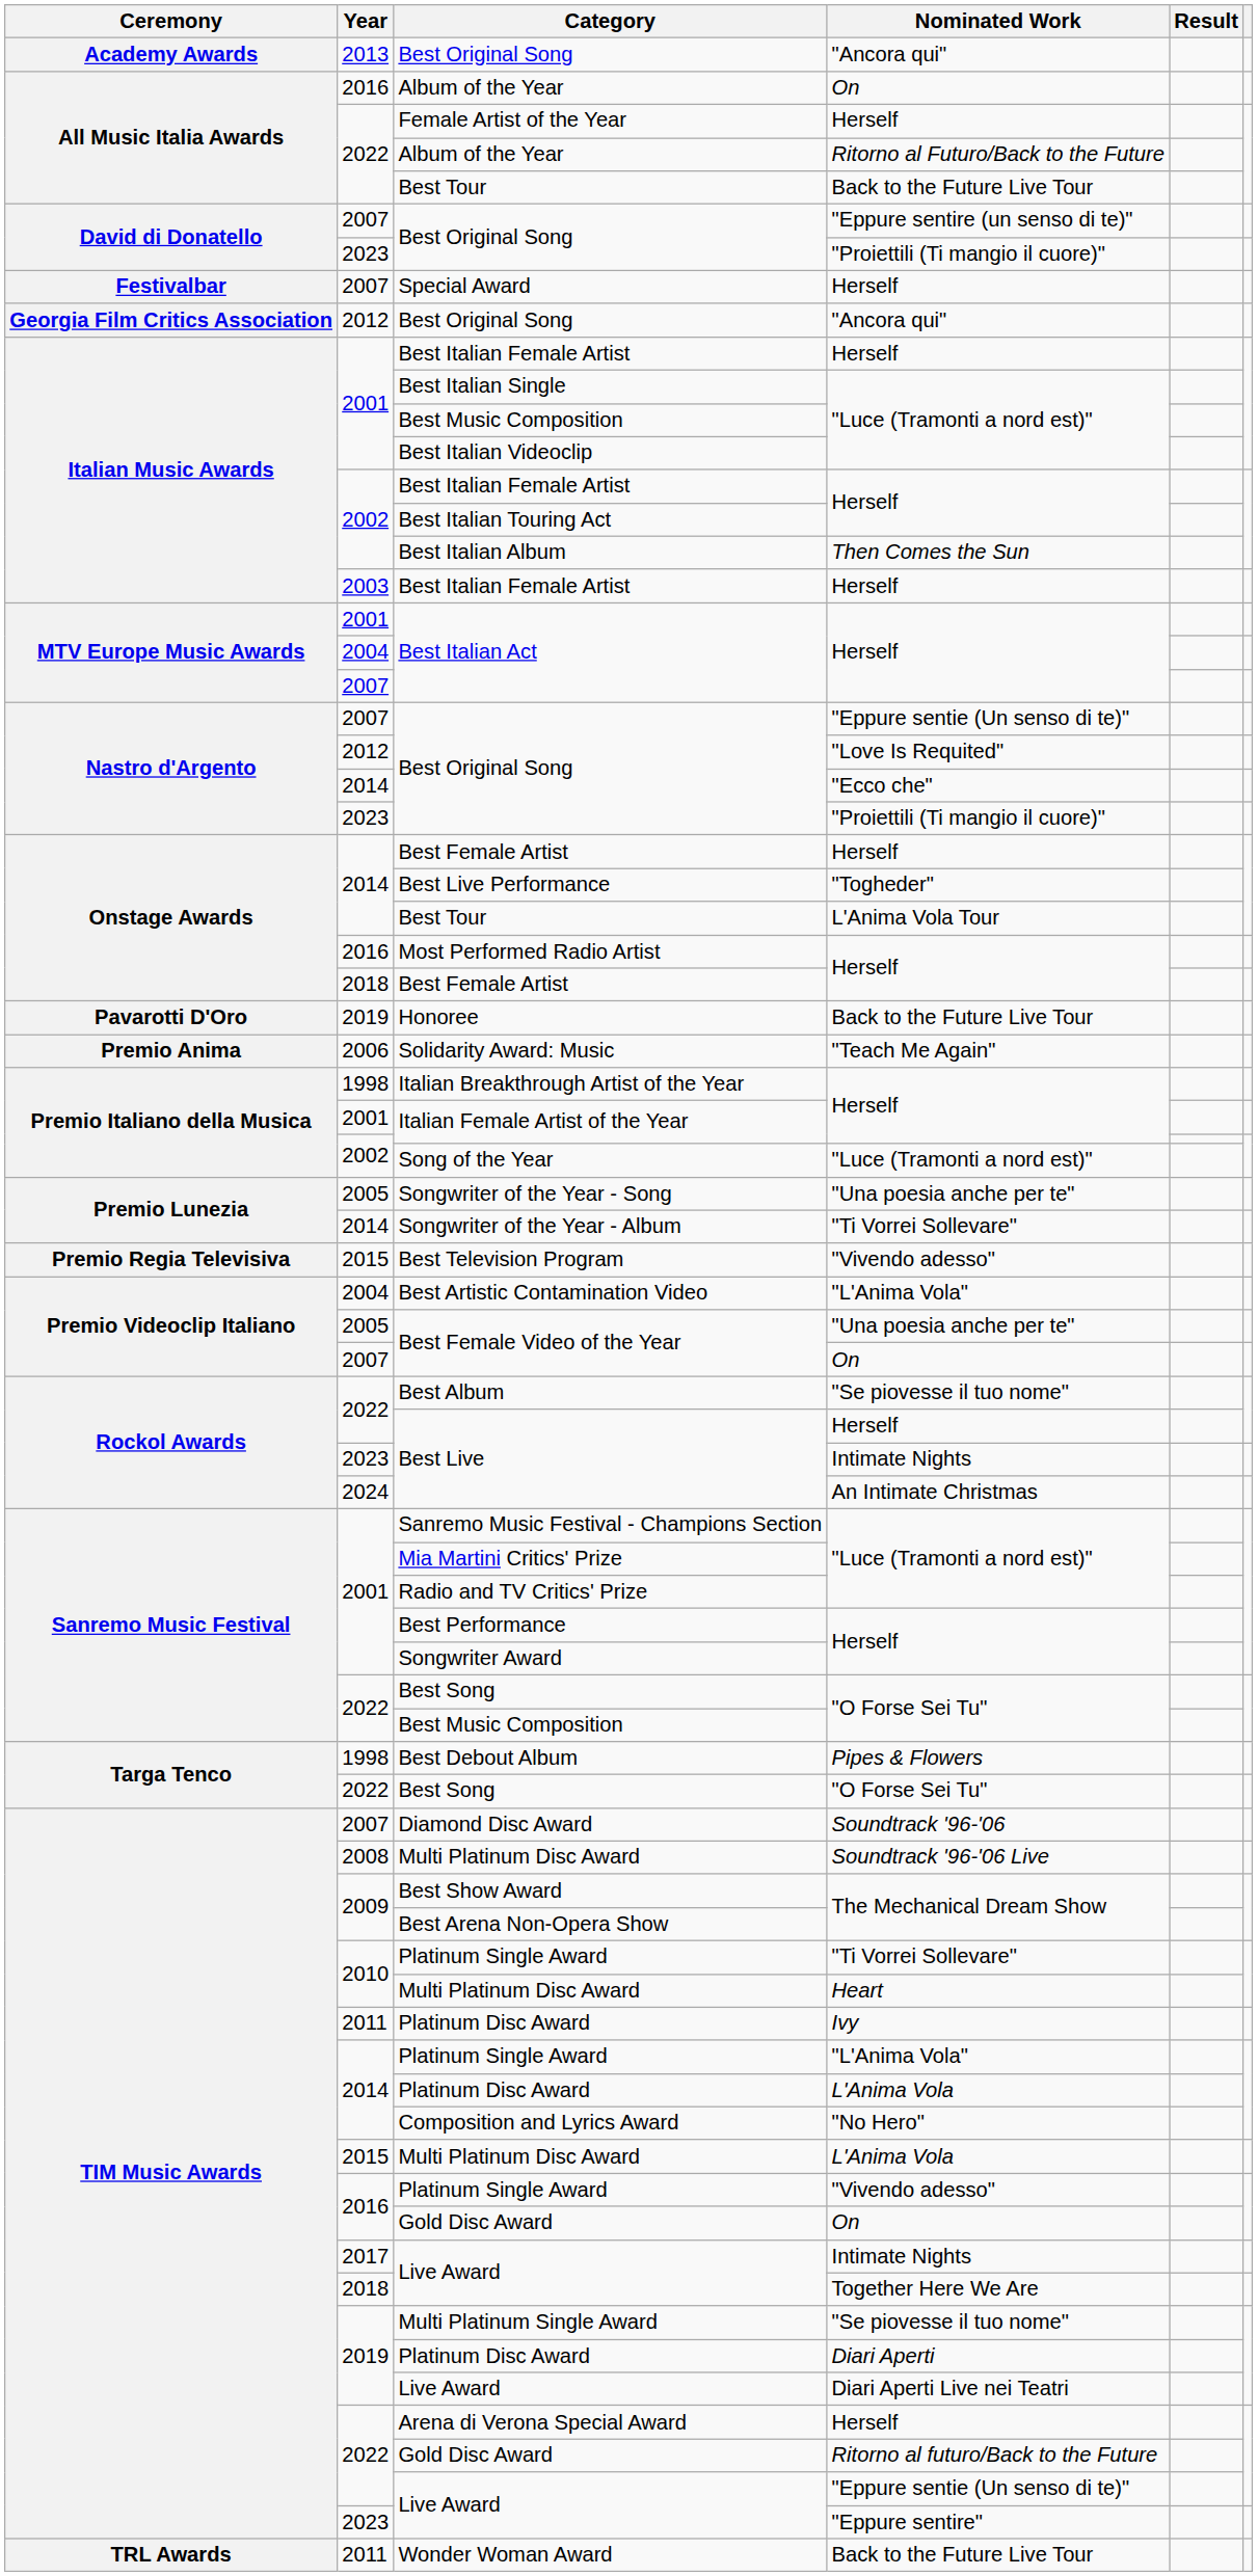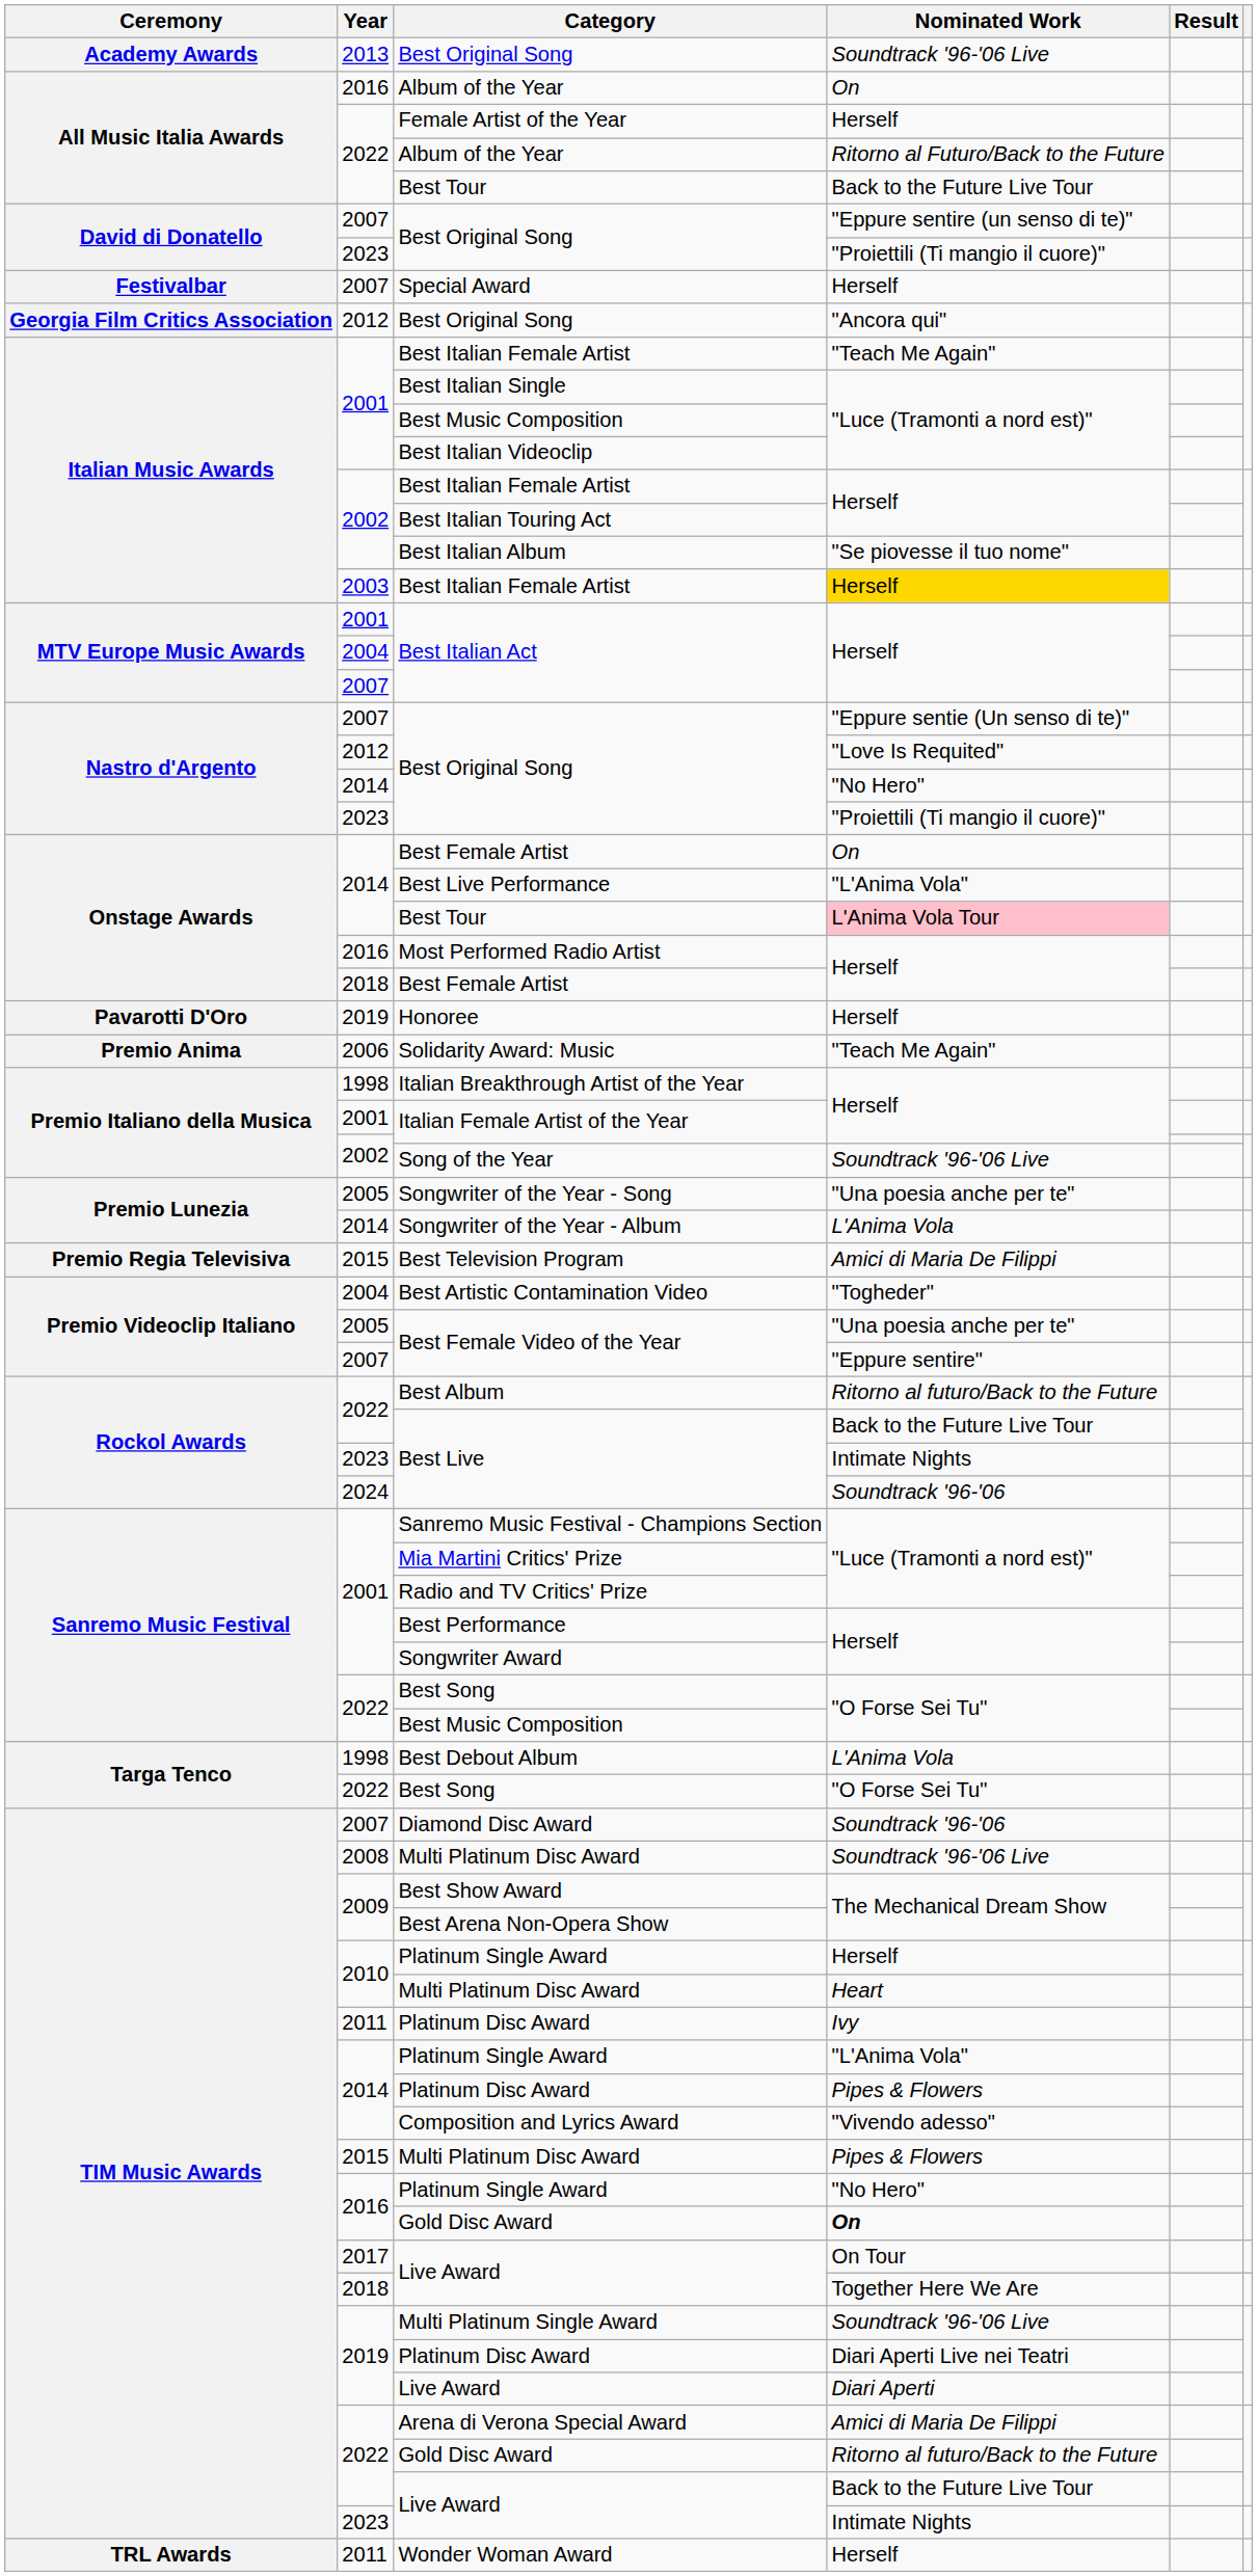2013 / Best Original Song | Nominated Work: "Ancora qui" -> Soundtrack '96-'06 Live
2001 / Best Italian Female Artist | Nominated Work: Herself -> "Teach Me Again"
Best Italian Album | Nominated Work: Then Comes the Sun -> "Se piovesse il tuo nome"
2003 / Best Italian Female Artist | Nominated Work: no background -> gold background
2014 / Best Original Song | Nominated Work: "Ecco che" -> "No Hero"
2014 / Best Female Artist | Nominated Work: Herself -> On
Best Live Performance | Nominated Work: "Togheder" -> "L'Anima Vola"
2014 / Best Tour | Nominated Work: no background -> pink background
Honoree | Nominated Work: Back to the Future Live Tour -> Herself
Song of the Year | Nominated Work: "Luce (Tramonti a nord est)" -> Soundtrack '96-'06 Live
Songwriter of the Year - Album | Nominated Work: "Ti Vorrei Sollevare" -> L'Anima Vola
Best Television Program | Nominated Work: "Vivendo adesso" -> Amici di Maria De Filippi
Best Artistic Contamination Video | Nominated Work: "L'Anima Vola" -> "Togheder"
2007 / Best Female Video of the Year | Nominated Work: On -> "Eppure sentire"
Best Album | Nominated Work: "Se piovesse il tuo nome" -> Ritorno al futuro/Back to the Future
2022 / Best Live | Nominated Work: Herself -> Back to the Future Live Tour
2024 / Best Live | Nominated Work: An Intimate Christmas -> Soundtrack '96-'06
Best Debout Album | Nominated Work: Pipes & Flowers -> L'Anima Vola
2010 / Platinum Single Award | Nominated Work: "Ti Vorrei Sollevare" -> Herself
2014 / Platinum Disc Award | Nominated Work: L'Anima Vola -> Pipes & Flowers
Composition and Lyrics Award | Nominated Work: "No Hero" -> "Vivendo adesso"
2015 / Multi Platinum Disc Award | Nominated Work: L'Anima Vola -> Pipes & Flowers
2016 / Platinum Single Award | Nominated Work: "Vivendo adesso" -> "No Hero"
2016 / Gold Disc Award | Nominated Work: normal -> bold
2017 / Live Award | Nominated Work: Intimate Nights -> On Tour
Multi Platinum Single Award | Nominated Work: "Se piovesse il tuo nome" -> Soundtrack '96-'06 Live
2019 / Platinum Disc Award | Nominated Work: Diari Aperti -> Diari Aperti Live nei Teatri
2019 / Live Award | Nominated Work: Diari Aperti Live nei Teatri -> Diari Aperti
Arena di Verona Special Award | Nominated Work: Herself -> Amici di Maria De Filippi
2022 / Live Award | Nominated Work: "Eppure sentie (Un senso di te)" -> Back to the Future Live Tour
2023 / Live Award | Nominated Work: "Eppure sentire" -> Intimate Nights
Wonder Woman Award | Nominated Work: Back to the Future Live Tour -> Herself
